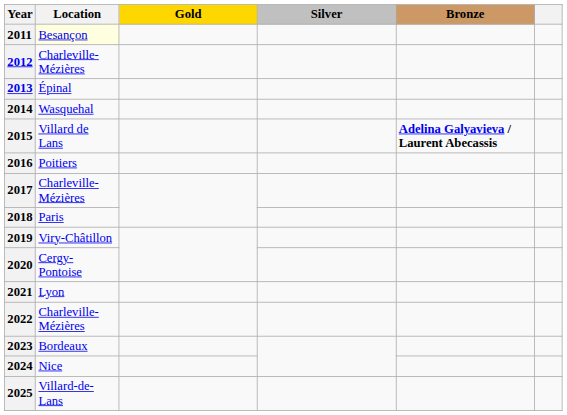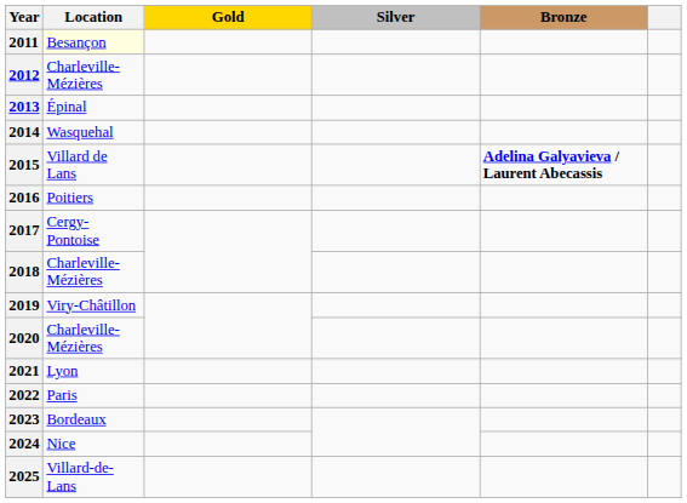2017 | Location: Charleville-Mézières -> Cergy-Pontoise
2018 | Location: Paris -> Charleville-Mézières
2020 | Location: Cergy-Pontoise -> Charleville-Mézières
2022 | Location: Charleville-Mézières -> Paris
